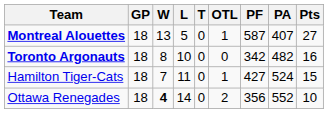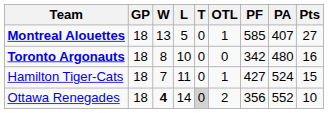Montreal Alouettes | PF: 587 -> 585
Toronto Argonauts | PA: 482 -> 480
Ottawa Renegades | T: no background -> lightgrey background
